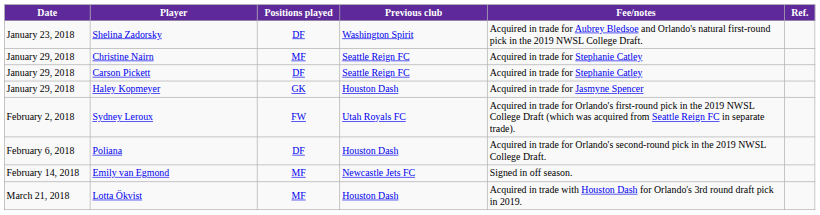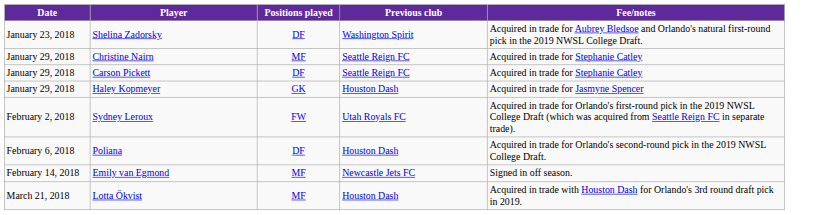- column: Ref.
